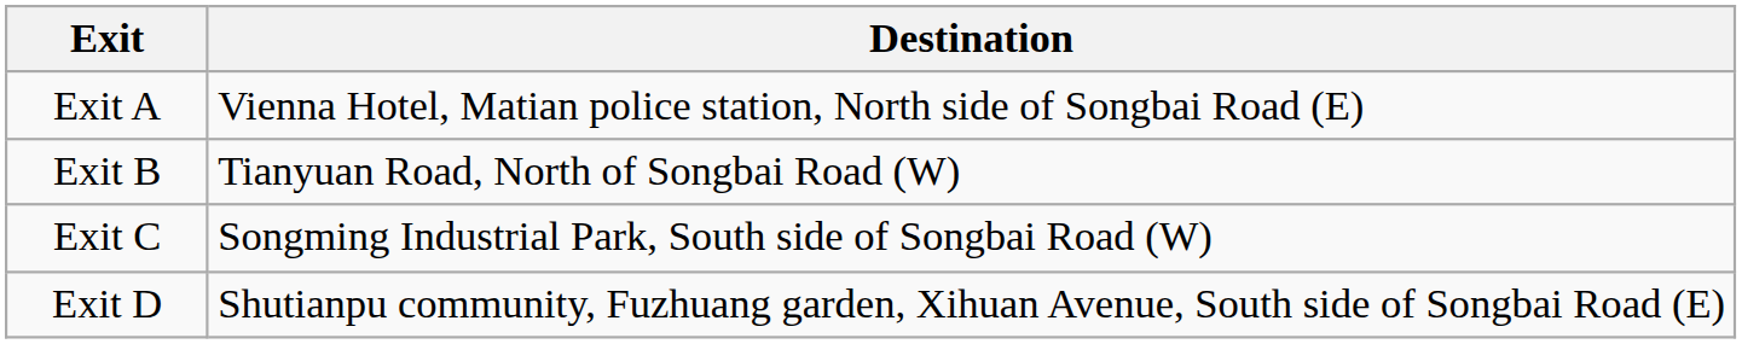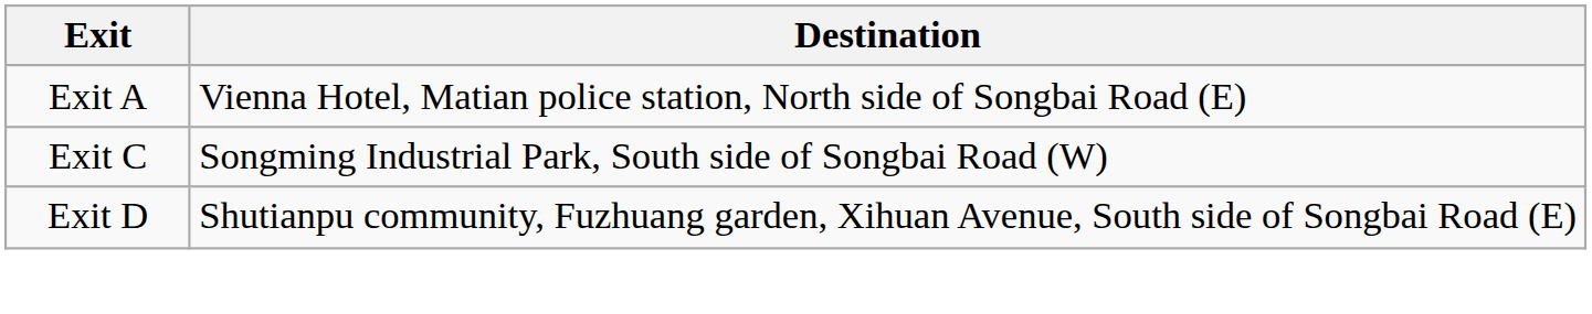- row: Exit B | Tianyuan Road, North of Songbai Road (W)
